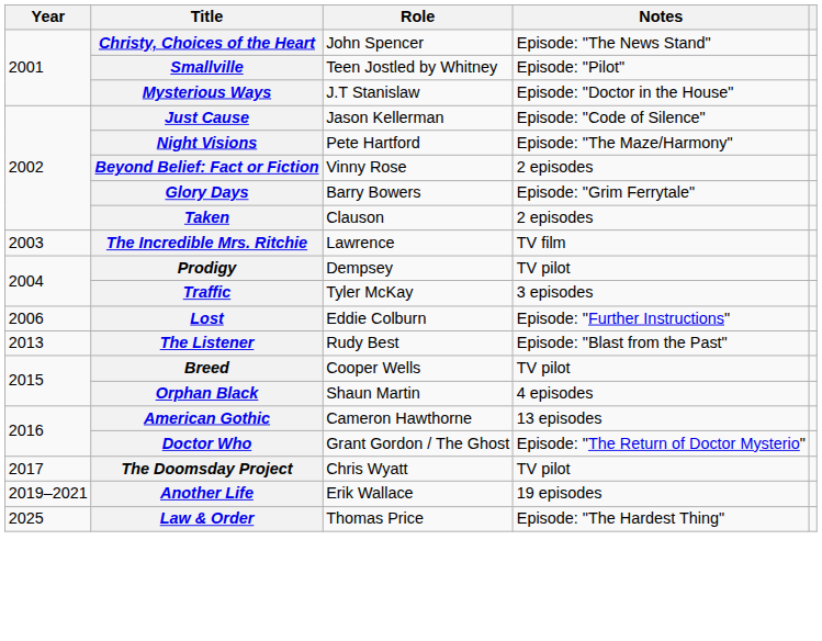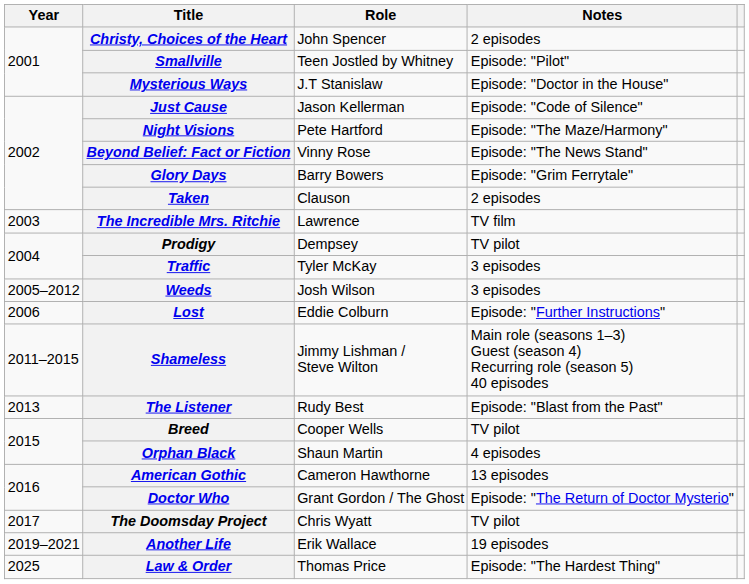Christy, Choices of the Heart | Notes: Episode: "The News Stand" -> 2 episodes
Beyond Belief: Fact or Fiction | Notes: 2 episodes -> Episode: "The News Stand"
+ row: 2005–2012 | Weeds | Josh Wilson | 3 episodes
+ row: 2011–2015 | Shameless | Jimmy Lishman / Steve Wilton | Main role (seasons 1–3) Guest (season 4) Recurring role (season 5) 40 episodes
